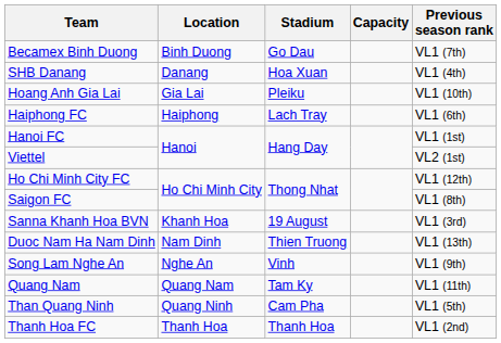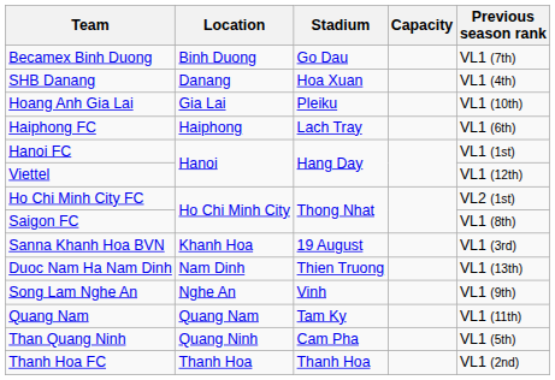Viettel | Previous season rank: VL2 (1st) -> VL1 (12th)
Ho Chi Minh City FC | Previous season rank: VL1 (12th) -> VL2 (1st)
